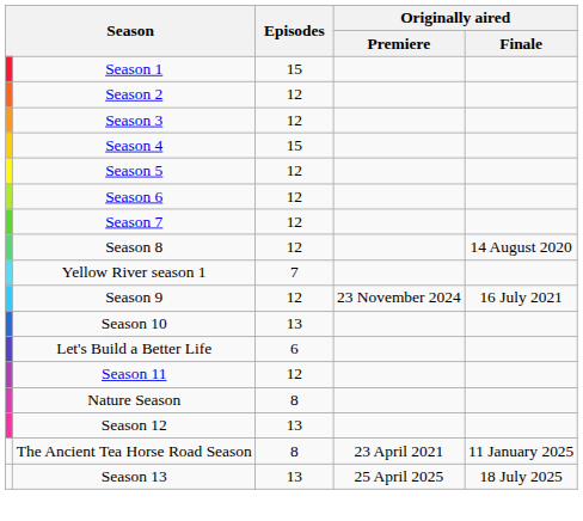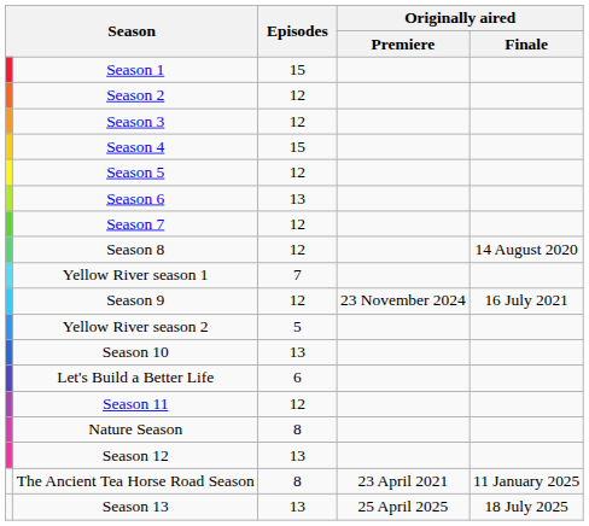Season 6 | Episodes: 12 -> 13
+ row: Yellow River season 2 | 5
